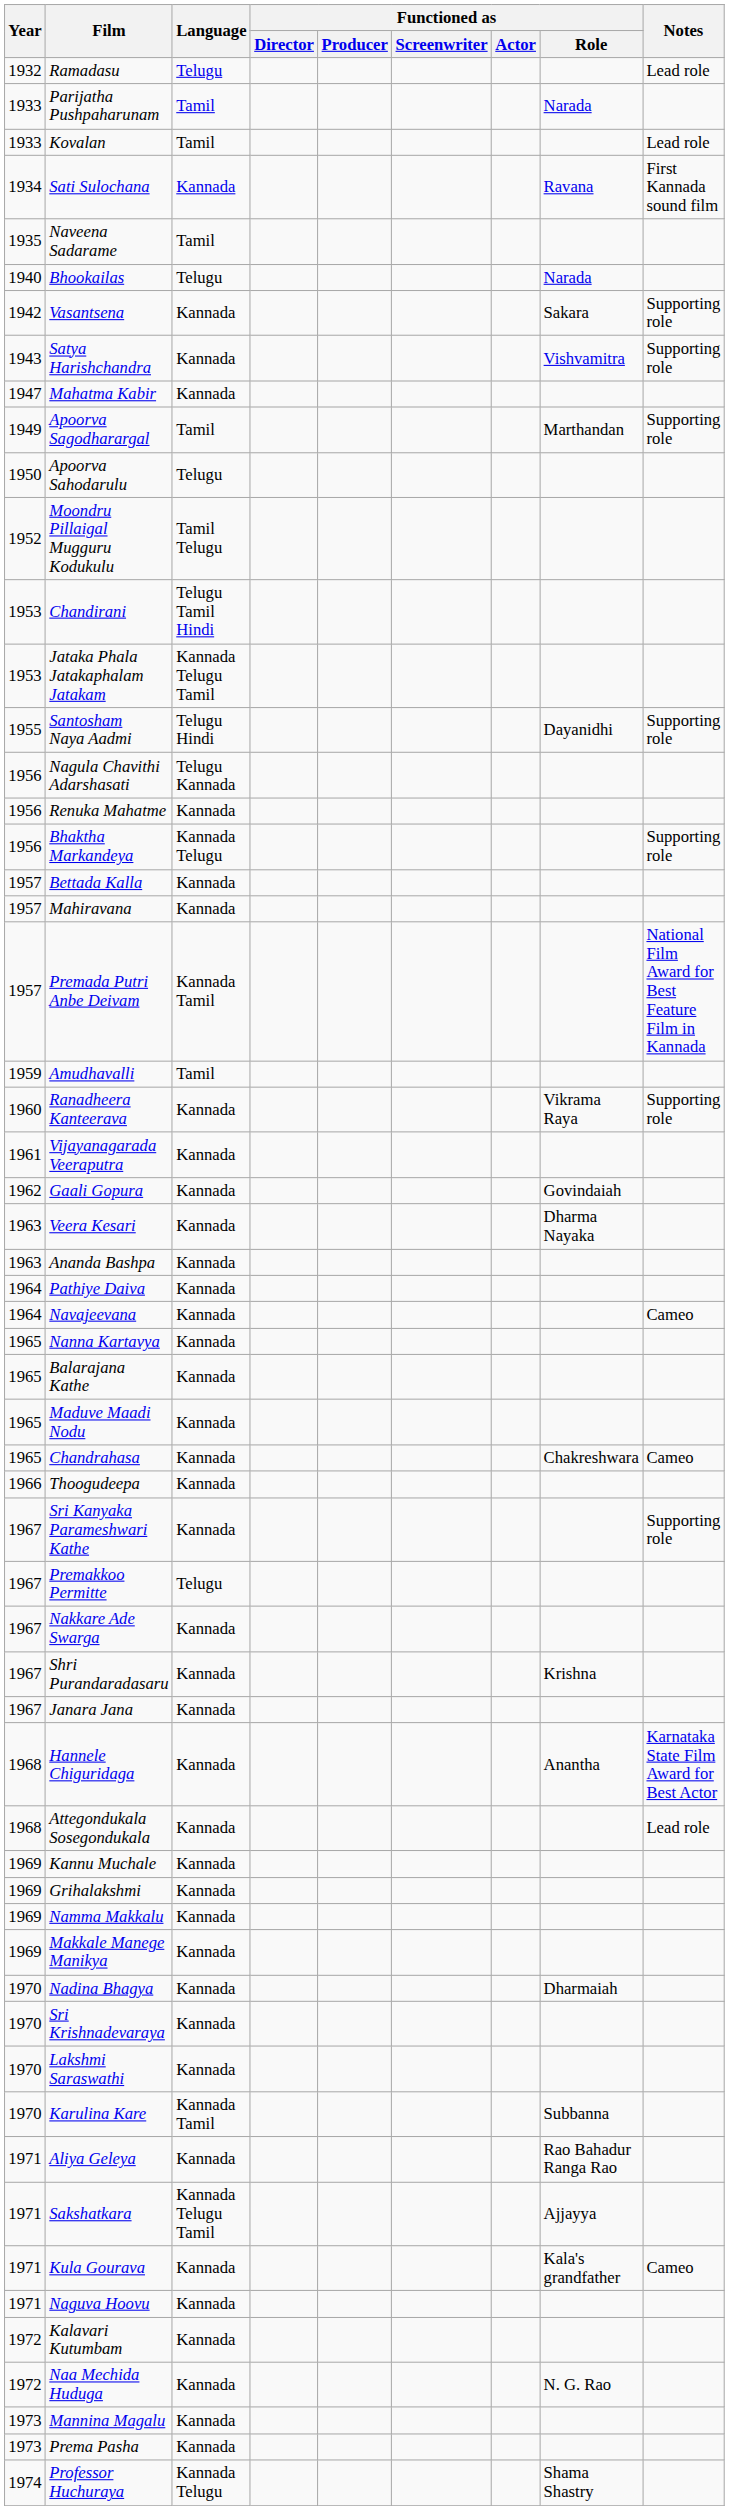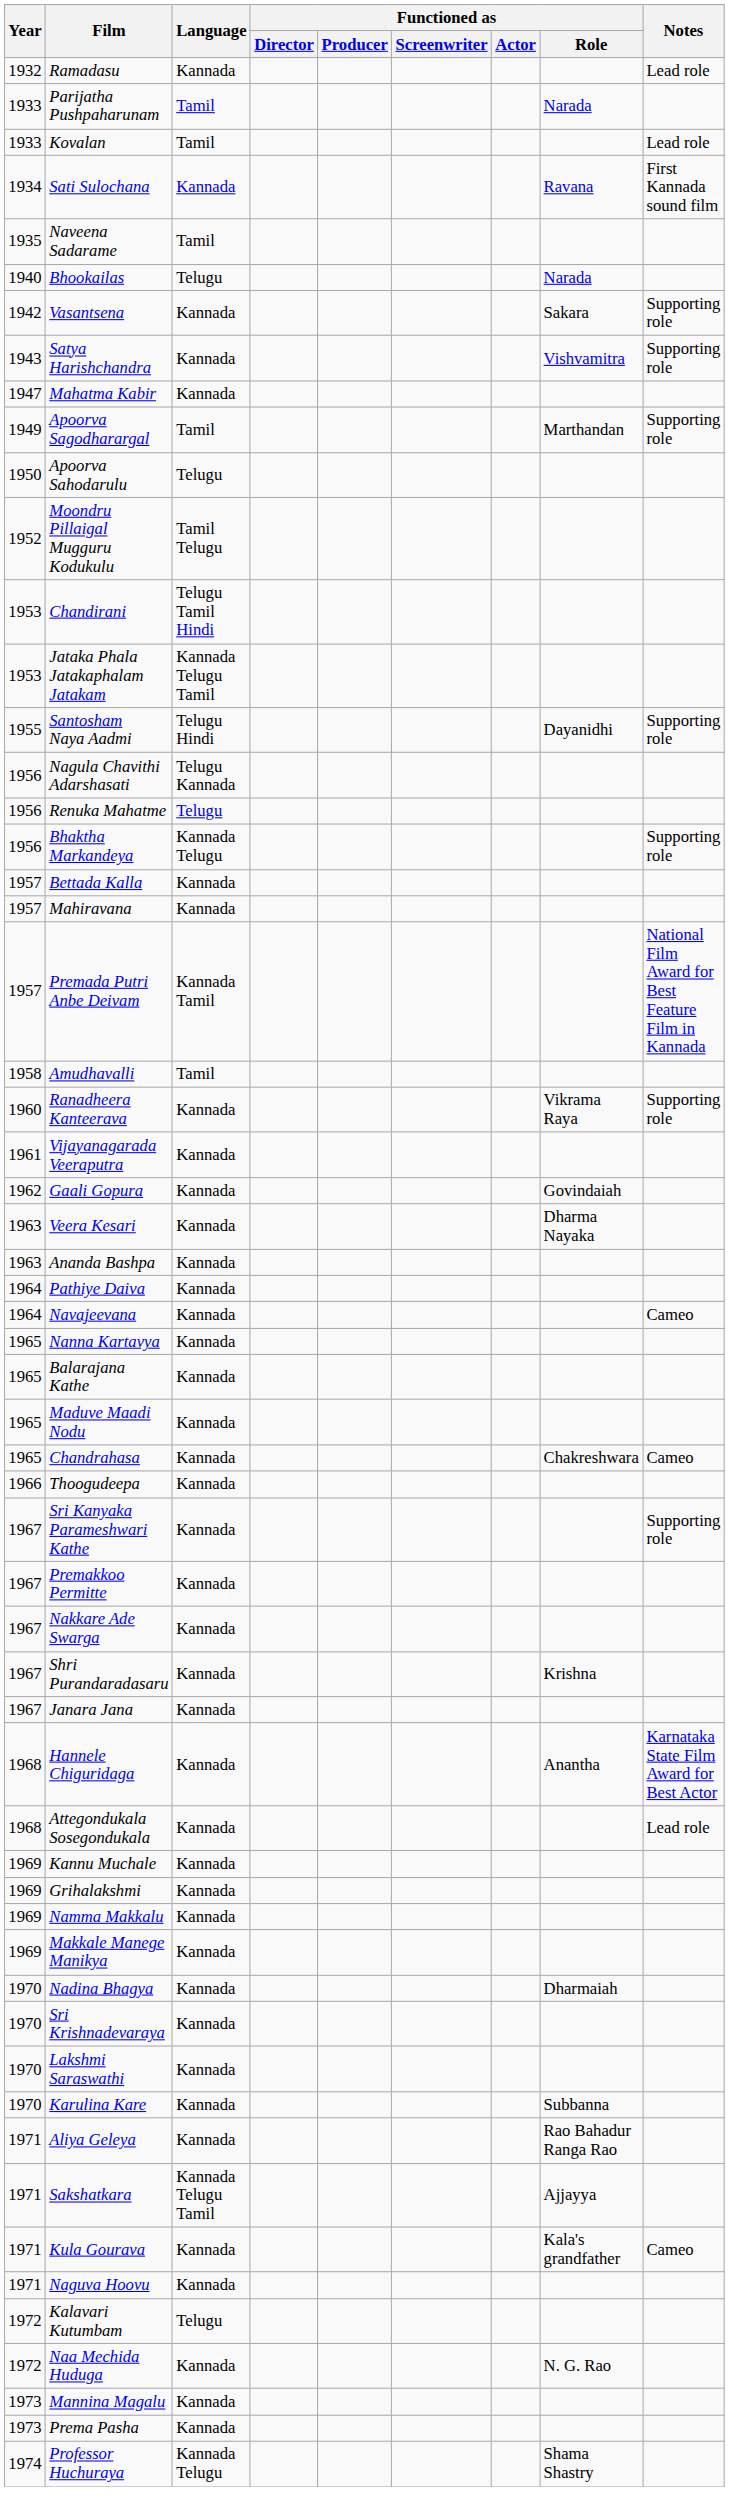Ramadasu | Language: Telugu -> Kannada
Renuka Mahatme | Language: Kannada -> Telugu
Amudhavalli | Year: 1959 -> 1958
Premakkoo Permitte | Language: Telugu -> Kannada
Karulina Kare | Language: Kannada Tamil -> Kannada
Kalavari Kutumbam | Language: Kannada -> Telugu
